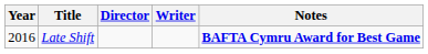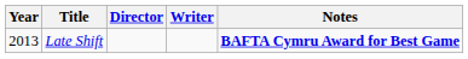Late Shift | Year: 2016 -> 2013
